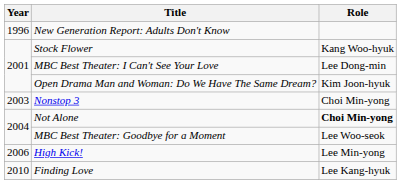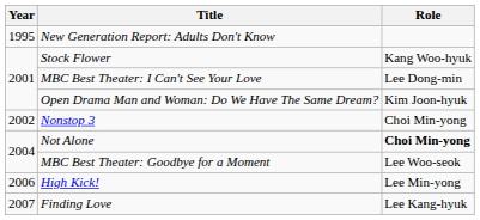New Generation Report: Adults Don't Know | Year: 1996 -> 1995
Nonstop 3 | Year: 2003 -> 2002
Finding Love | Year: 2010 -> 2007
